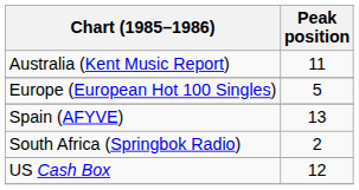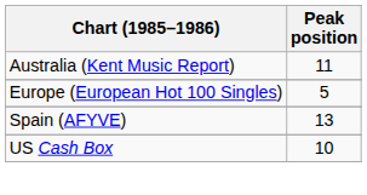- row: South Africa (Springbok Radio) | 2
US Cash Box | Peak position: 12 -> 10
